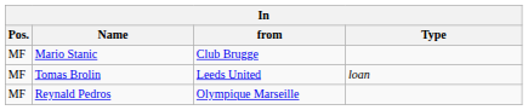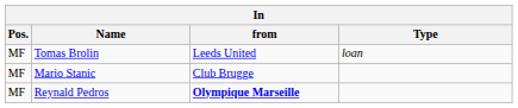rows swapped: Mario Stanic <-> Tomas Brolin
Reynald Pedros | from: normal -> bold
